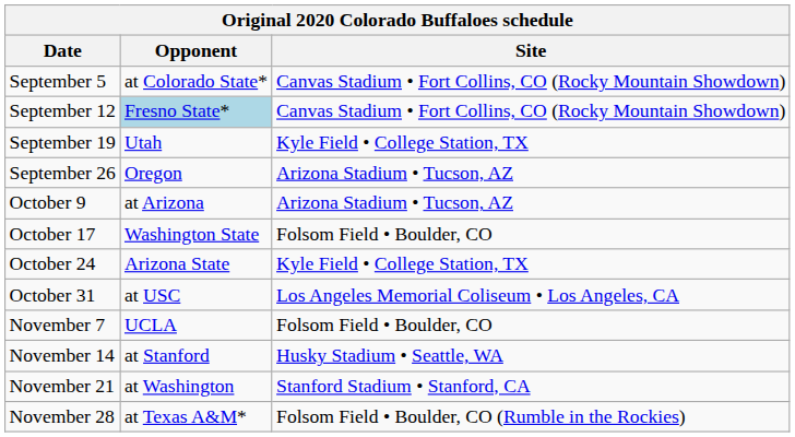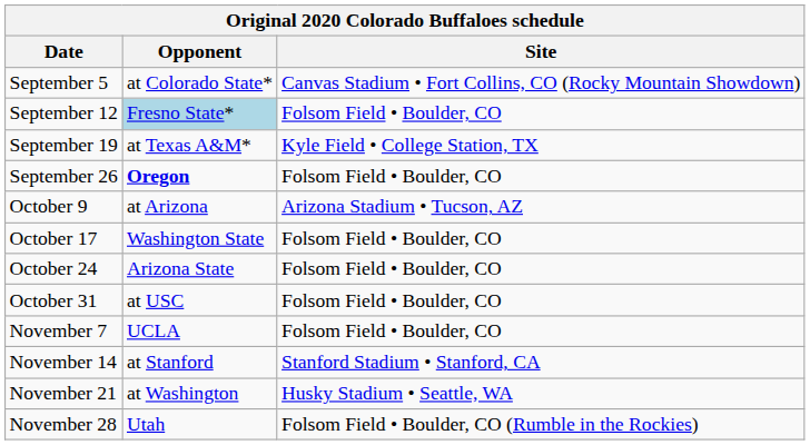September 12 | Site: Canvas Stadium • Fort Collins, CO (Rocky Mountain Showdown) -> Folsom Field • Boulder, CO
September 19 | Opponent: Utah -> at Texas A&M*
September 26 | Opponent: normal -> bold
September 26 | Site: Arizona Stadium • Tucson, AZ -> Folsom Field • Boulder, CO
October 24 | Site: Kyle Field • College Station, TX -> Folsom Field • Boulder, CO
October 31 | Site: Los Angeles Memorial Coliseum • Los Angeles, CA -> Folsom Field • Boulder, CO
November 14 | Site: Husky Stadium • Seattle, WA -> Stanford Stadium • Stanford, CA
November 21 | Site: Stanford Stadium • Stanford, CA -> Husky Stadium • Seattle, WA
November 28 | Opponent: at Texas A&M* -> Utah
